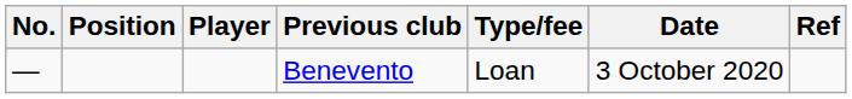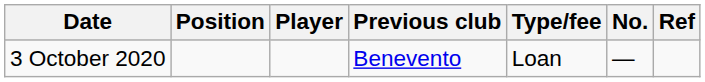columns swapped: No. <-> Date
